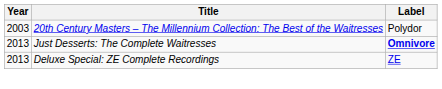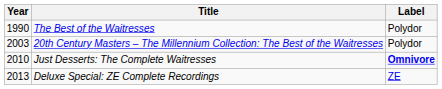+ row: 1990 | The Best of the Waitresses | Polydor
Just Desserts: The Complete Waitresses | Year: 2013 -> 2010
